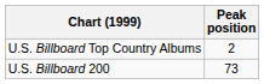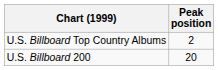U.S. Billboard 200 | Peak position: 73 -> 20
